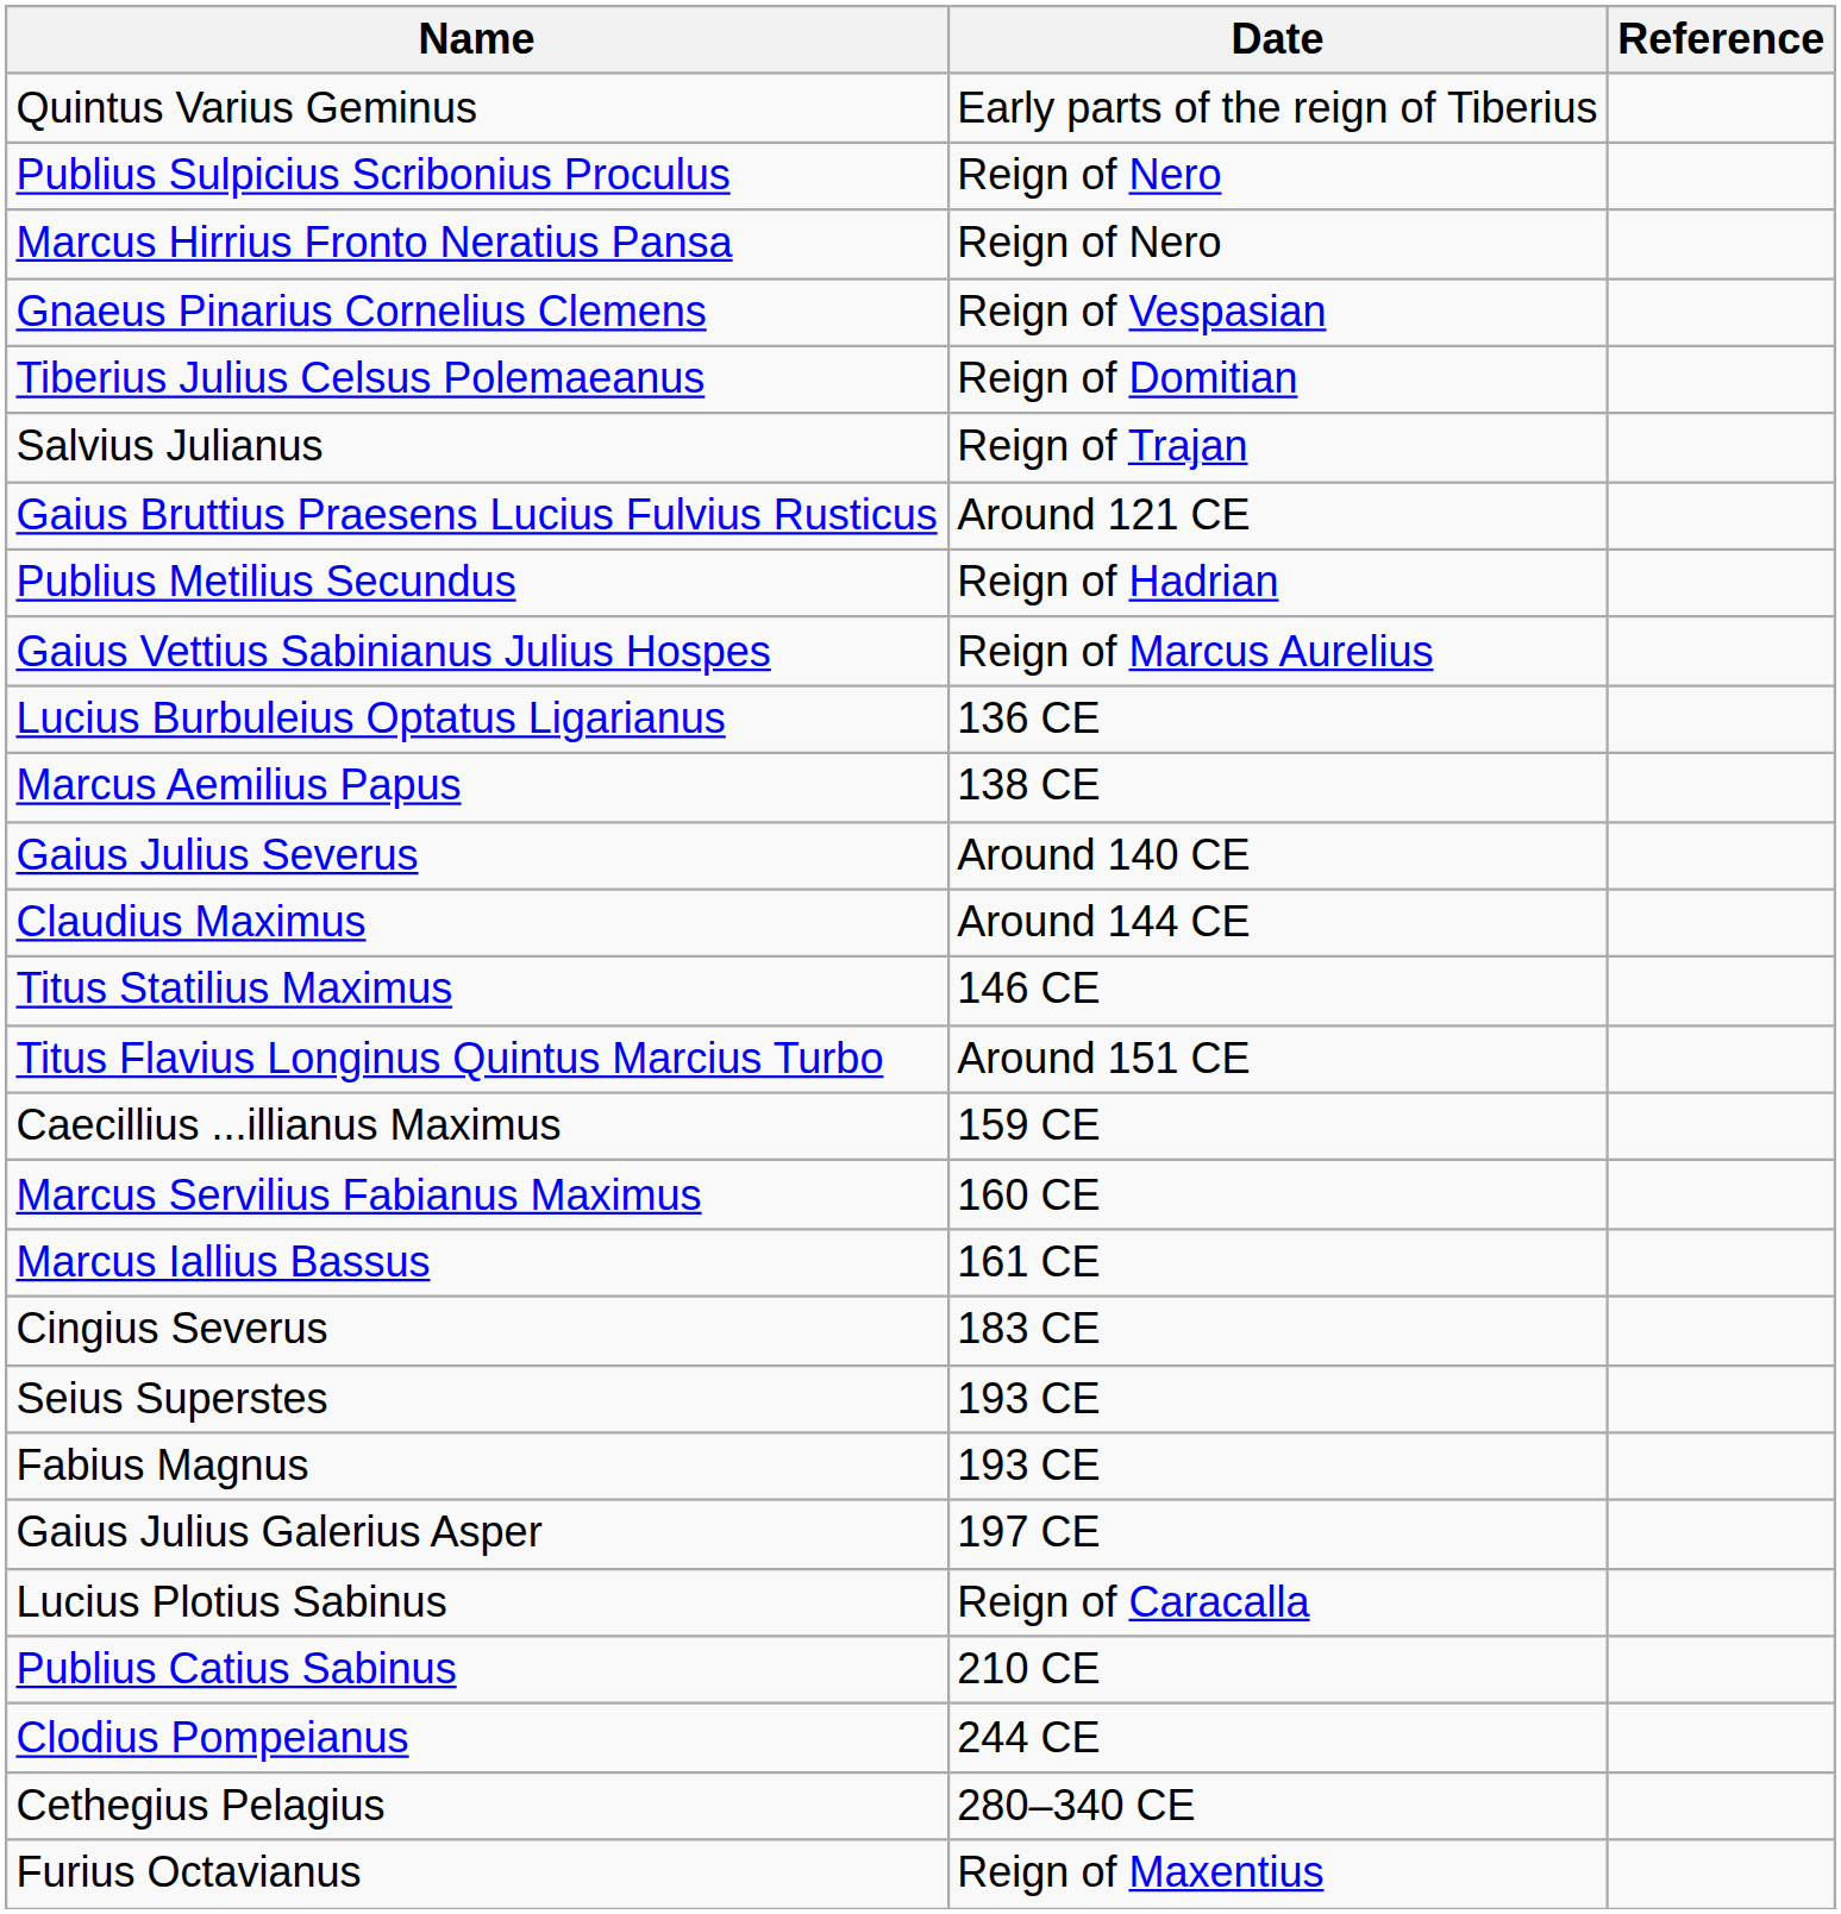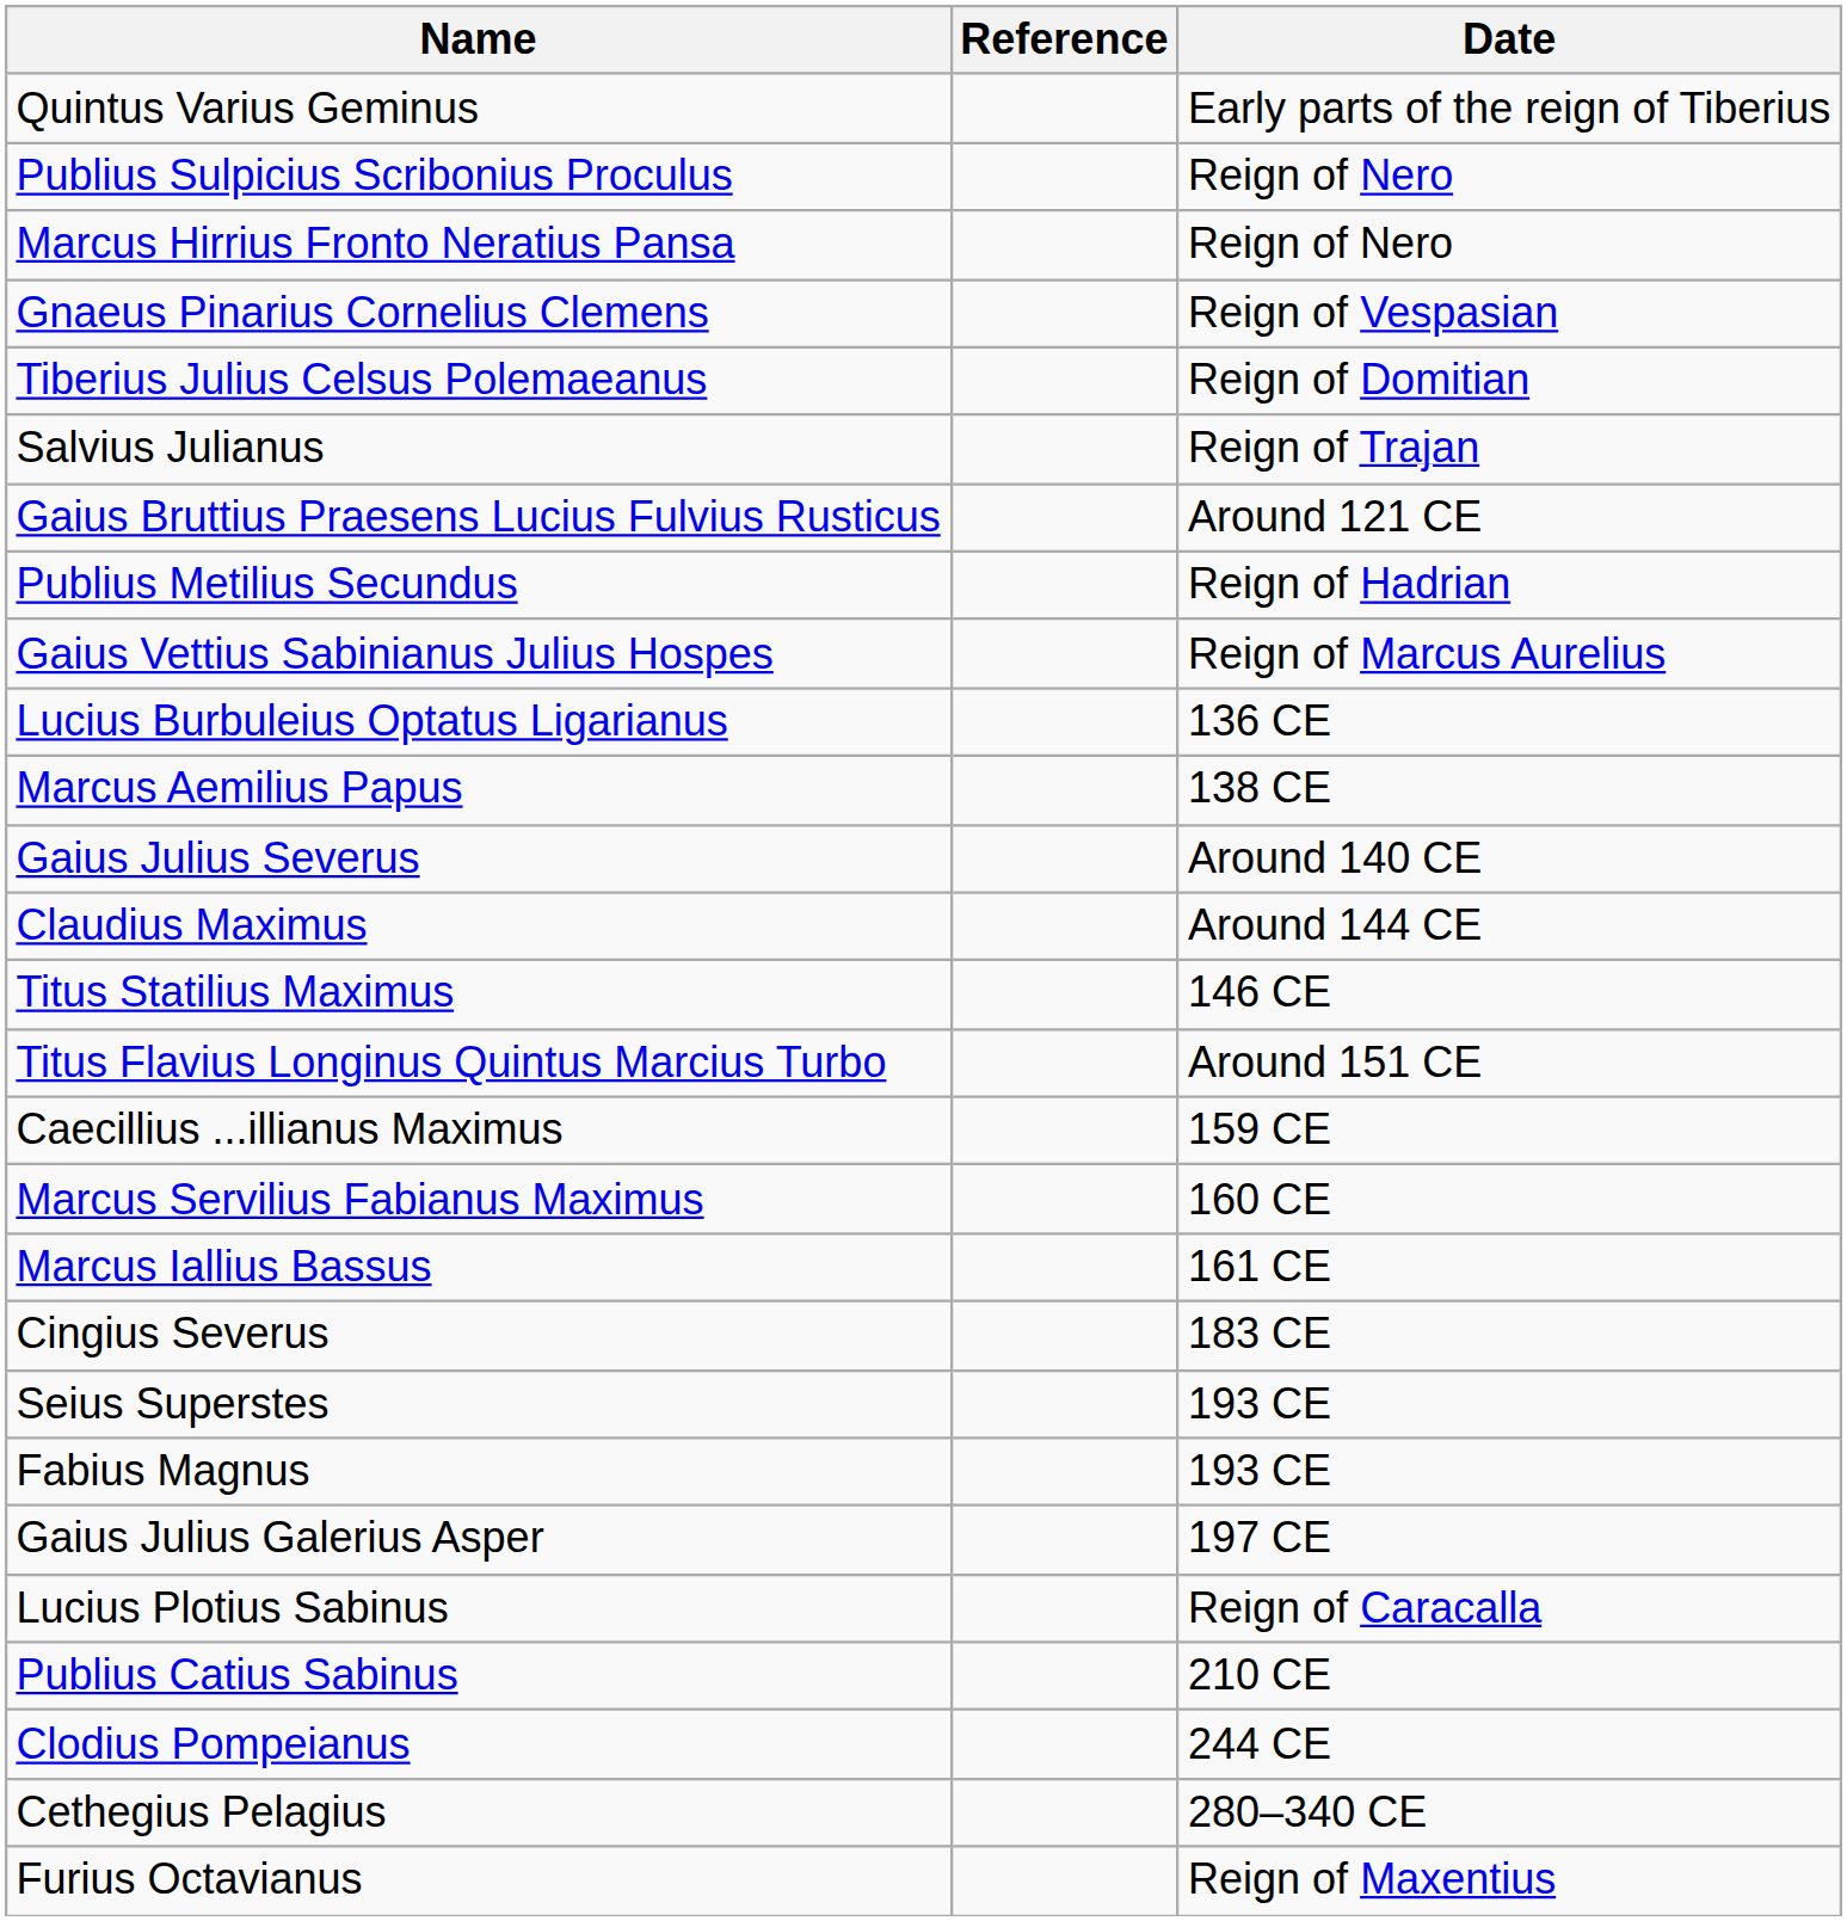columns swapped: Date <-> Reference
